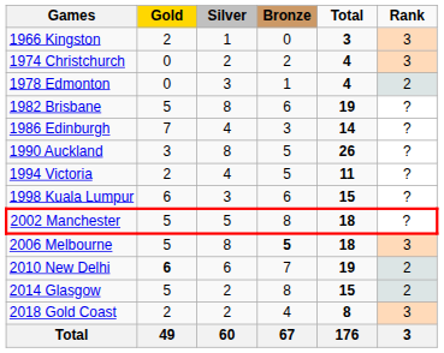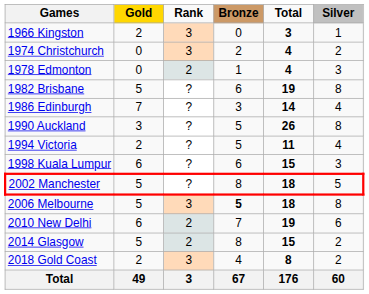columns swapped: Silver <-> Rank
2010 New Delhi | Gold: bold -> normal
